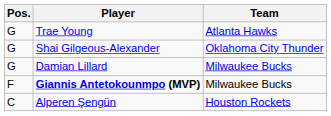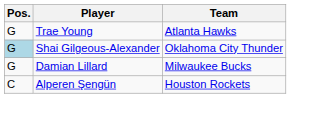Shai Gilgeous-Alexander | Pos.: no background -> lightblue background
- row: F | Giannis Antetokounmpo (MVP) | Milwaukee Bucks
